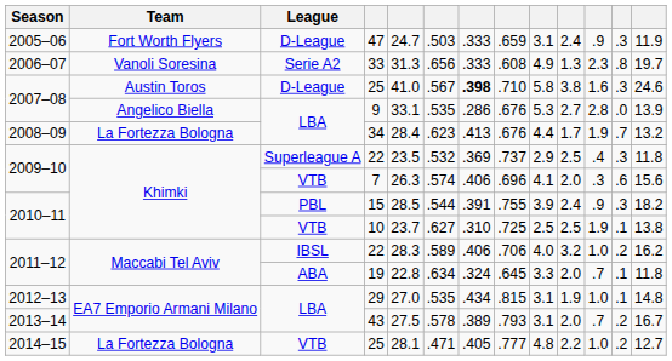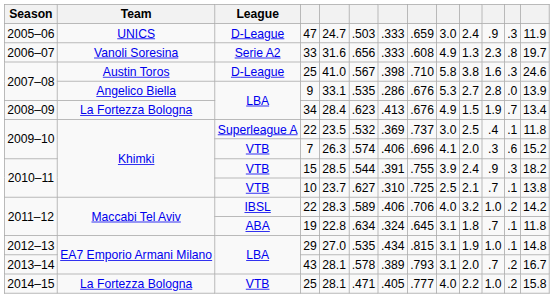47 | Team: Fort Worth Flyers -> UNICS
47 | column 9: 3.1 -> 3.0
33 | column 5: 31.3 -> 31.6
2007–08 / 25 | column 7: bold -> normal
34 | column 9: 4.4 -> 4.9
34 | column 10: 1.7 -> 1.5
34 | column 13: 13.2 -> 13.4
2009–10 / 22 | column 9: 2.9 -> 3.0
2009–10 / 22 | column 12: .3 -> .1
7 | column 13: 15.6 -> 15.2
15 | League: PBL -> VTB
10 | column 10: 2.5 -> 2.1
10 | column 11: 1.9 -> .7
2011–12 / 22 | column 13: 16.2 -> 14.2
19 | column 9: 3.3 -> 3.1
19 | column 10: 2.0 -> 1.8
43 | column 5: 27.5 -> 28.1
2014–15 / 25 | column 9: 4.8 -> 4.0
2014–15 / 25 | column 13: 12.7 -> 15.8
